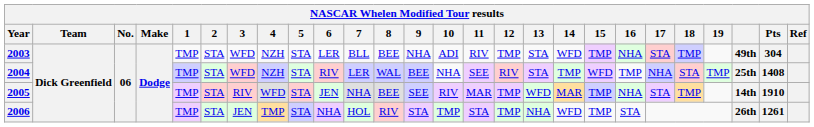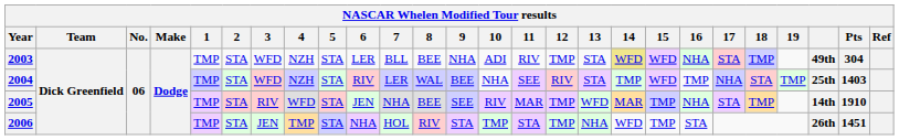2003 | 14: no background -> khaki background
2003 | 15: TMP -> WFD
2004 | Pts: 1408 -> 1403
2006 | Pts: 1261 -> 1451
